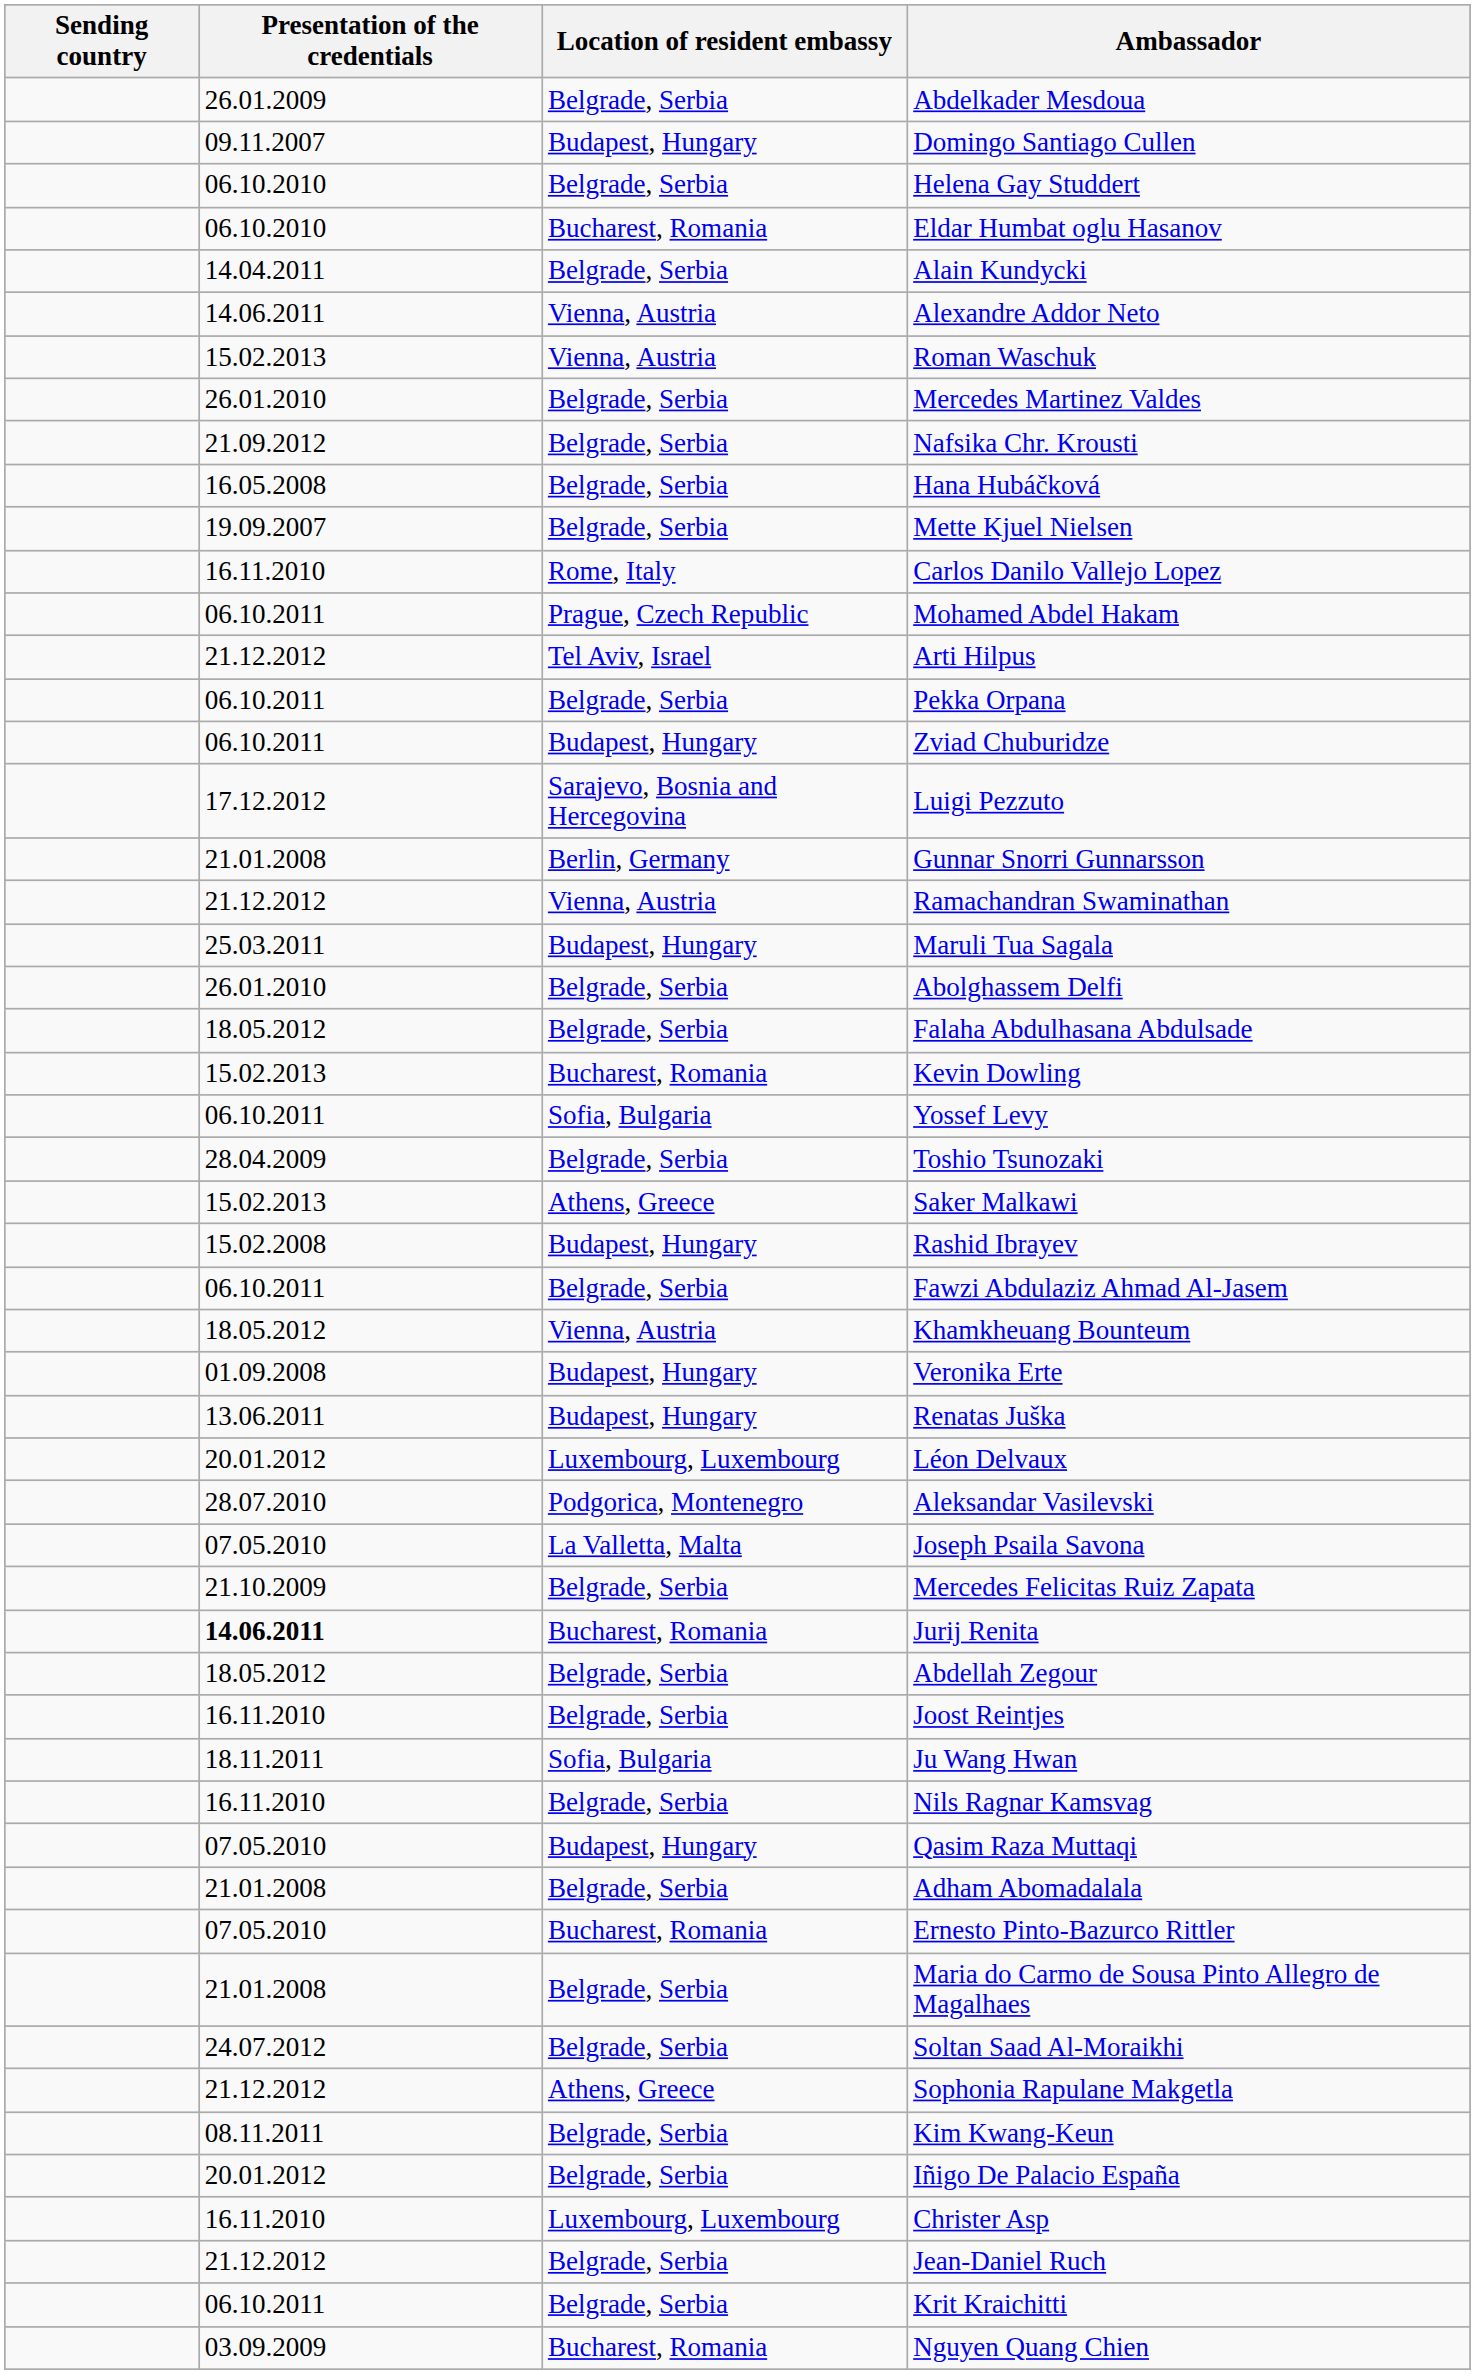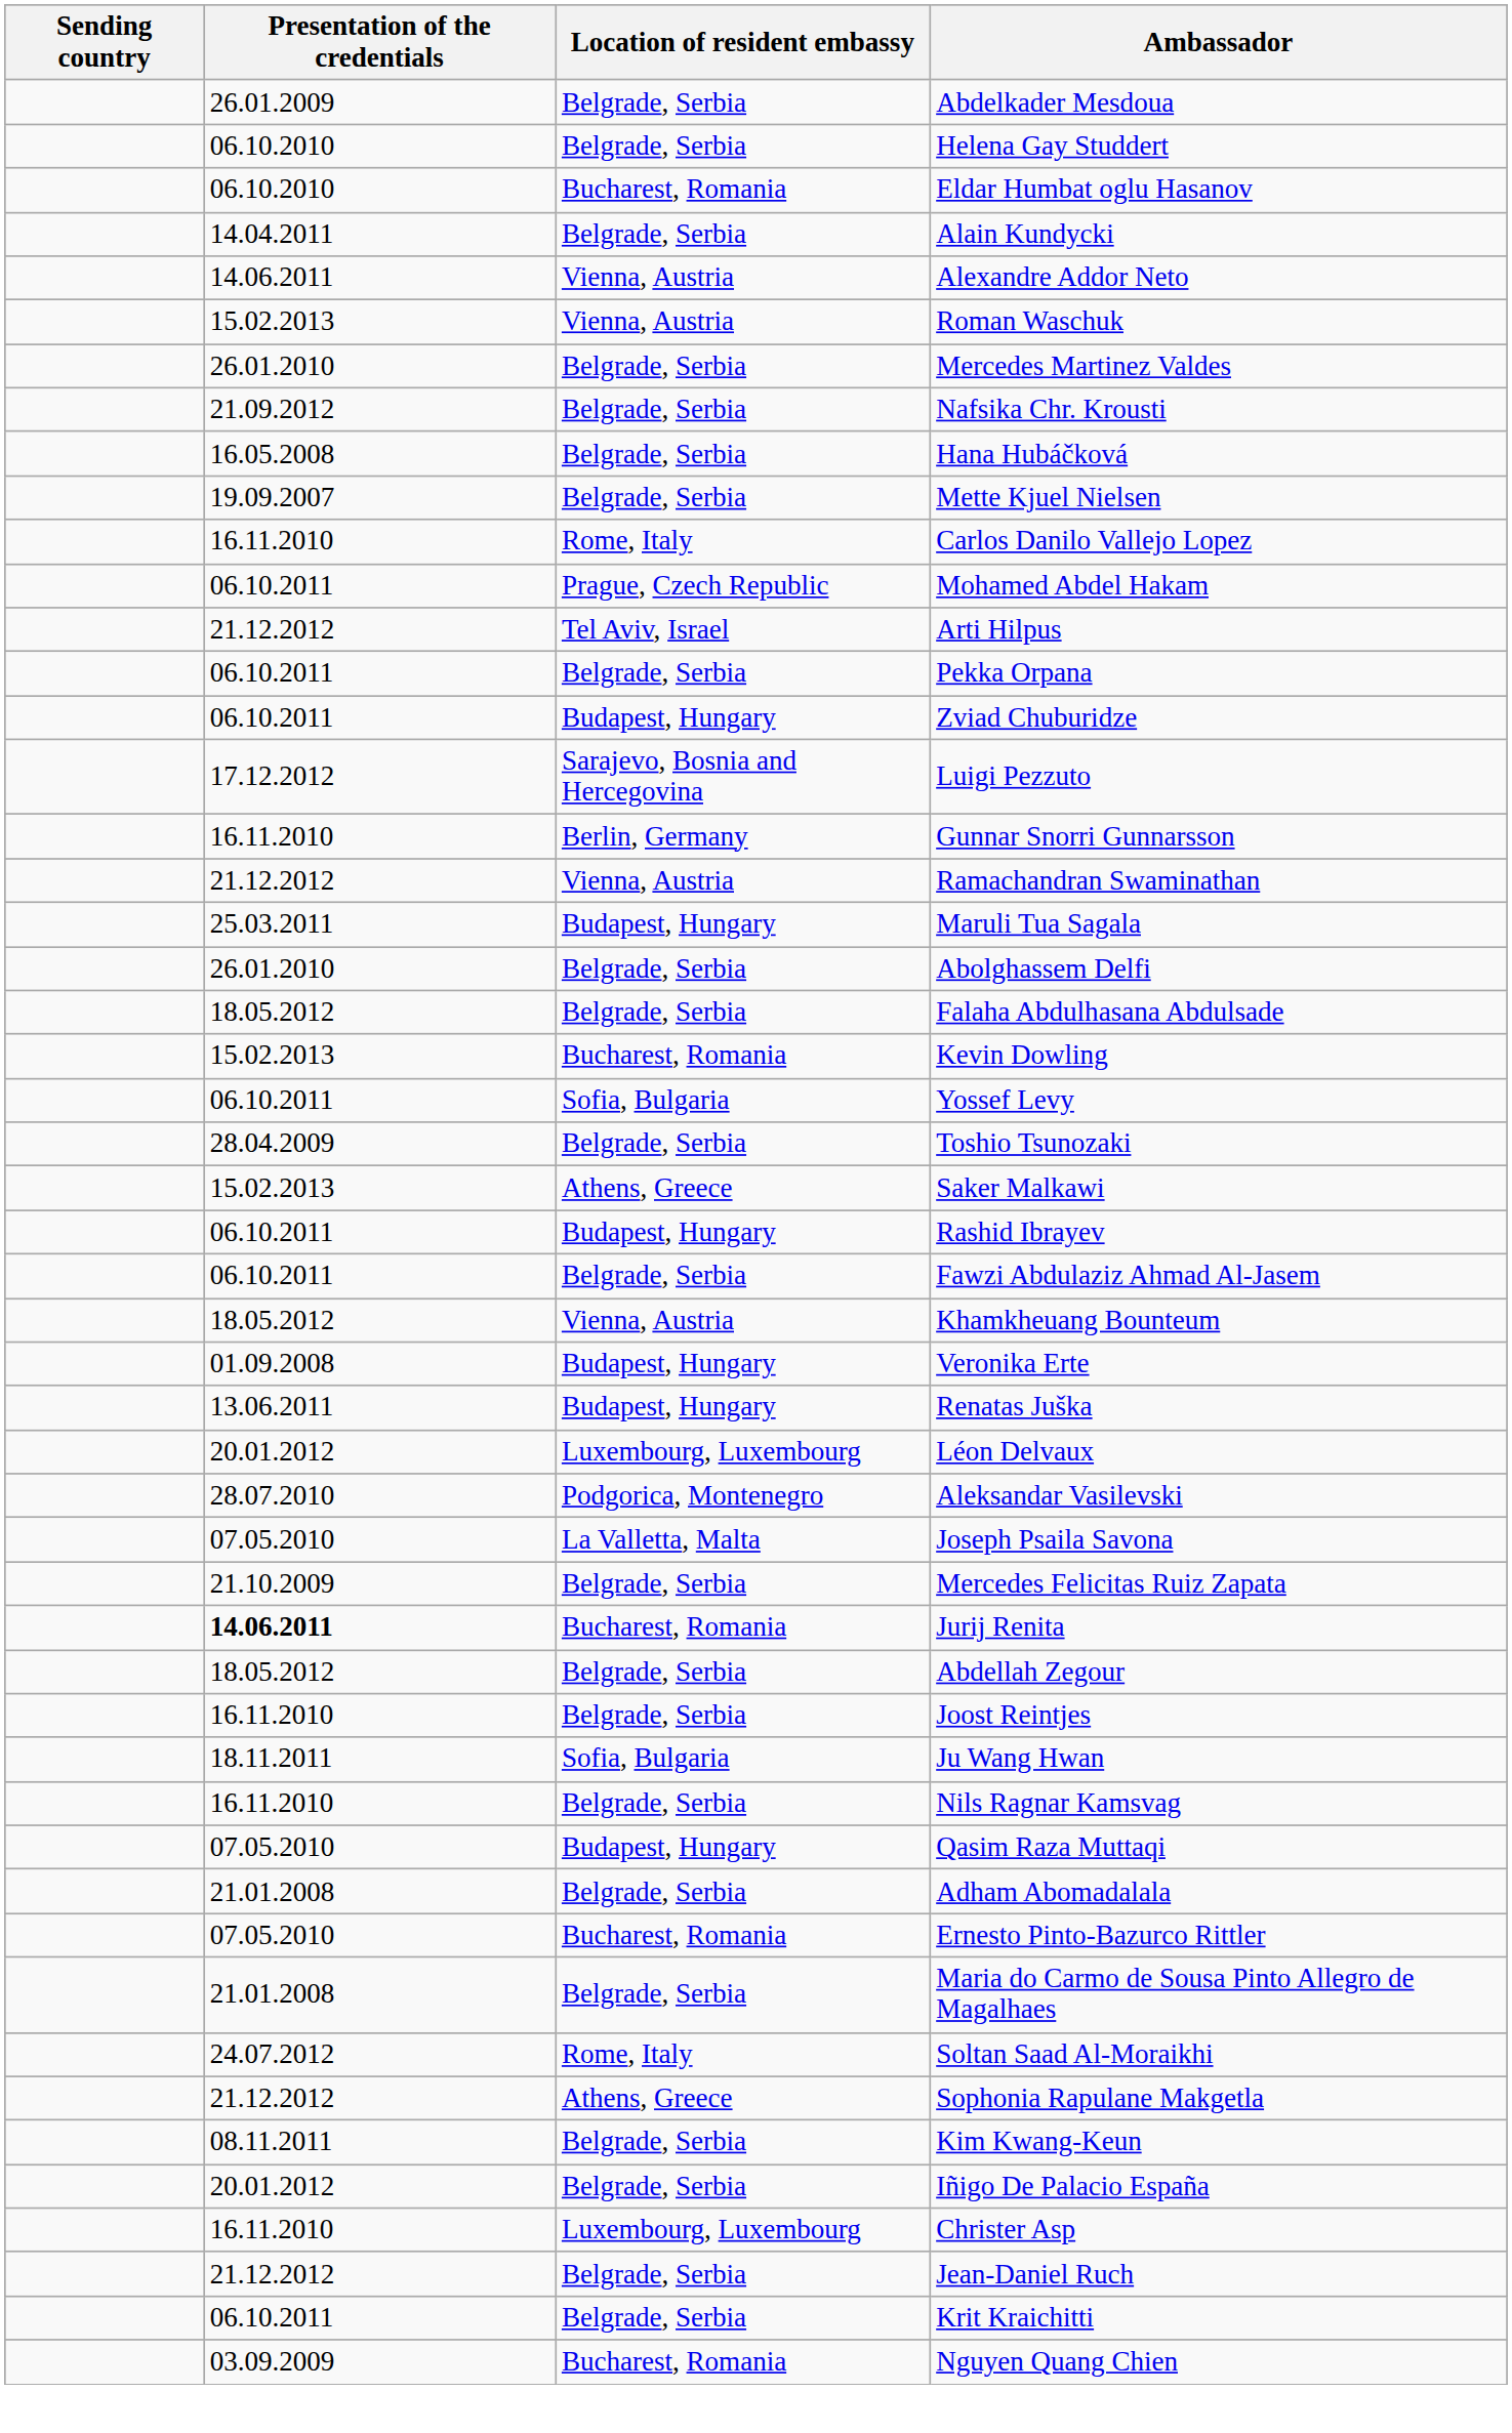- row: 09.11.2007 | Budapest, Hungary | Domingo Santiago Cullen
Gunnar Snorri Gunnarsson | Presentation of the credentials: 21.01.2008 -> 16.11.2010
Rashid Ibrayev | Presentation of the credentials: 15.02.2008 -> 06.10.2011
Soltan Saad Al-Moraikhi | Location of resident embassy: Belgrade, Serbia -> Rome, Italy
